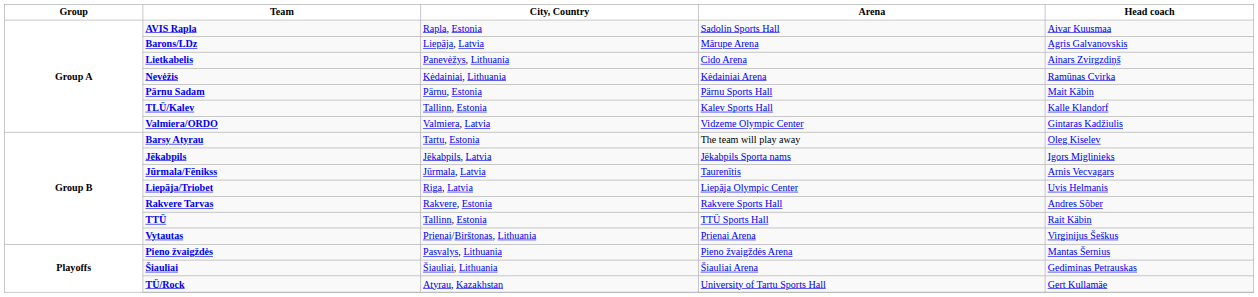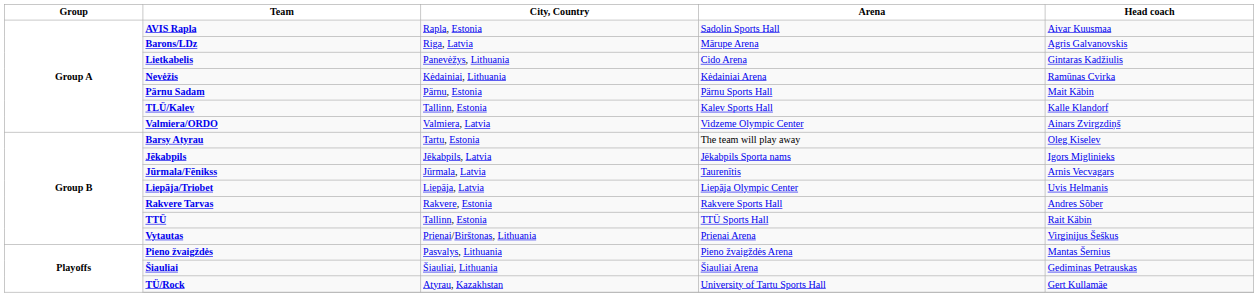Barons/LDz | City, Country: Liepāja, Latvia -> Riga, Latvia
Lietkabelis | Head coach: Ainars Zvirgzdiņš -> Gintaras Kadžiulis
Valmiera/ORDO | Head coach: Gintaras Kadžiulis -> Ainars Zvirgzdiņš
Liepāja/Triobet | City, Country: Riga, Latvia -> Liepāja, Latvia
